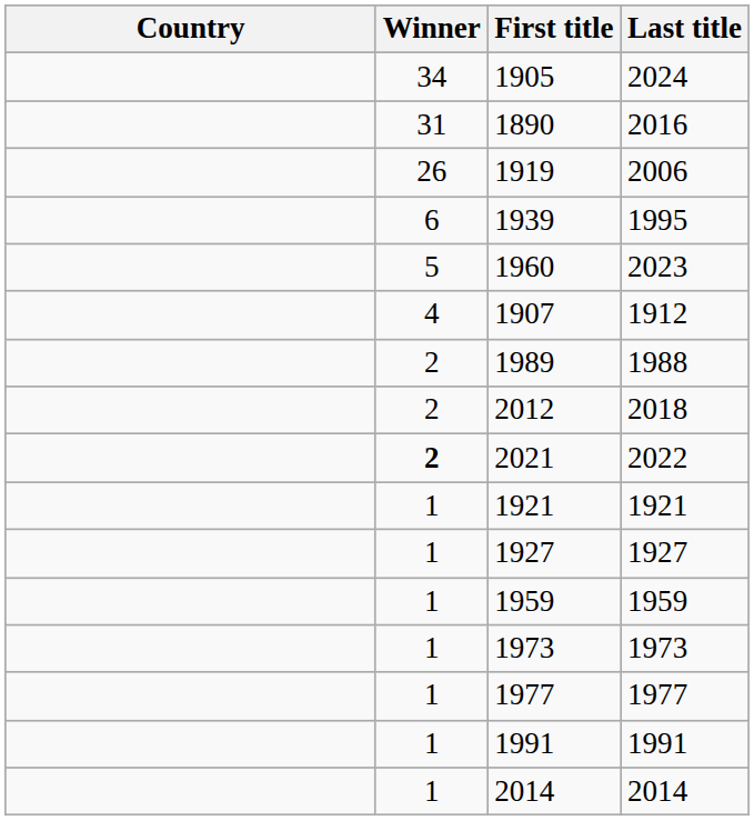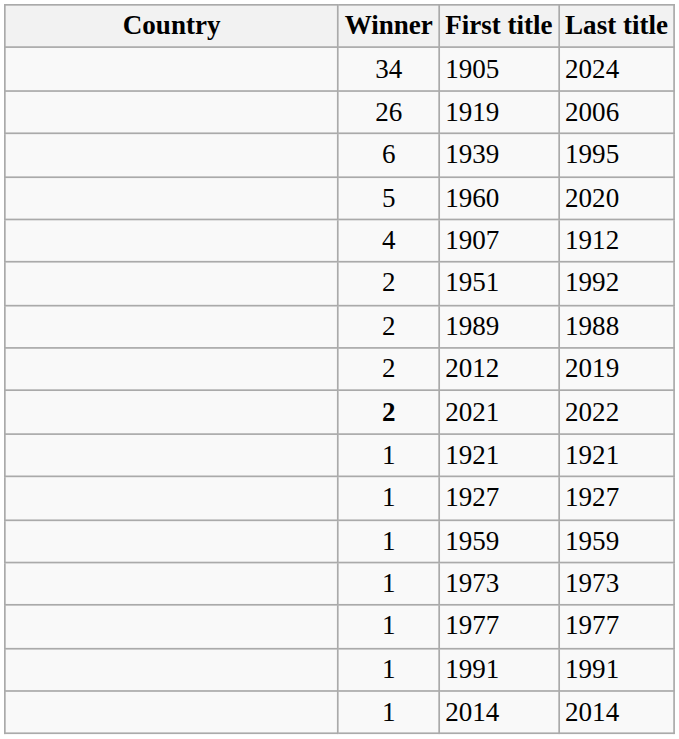- row: 31 | 1890 | 2016
1960 | Last title: 2023 -> 2020
+ row: 2 | 1951 | 1992
2012 | Last title: 2018 -> 2019
